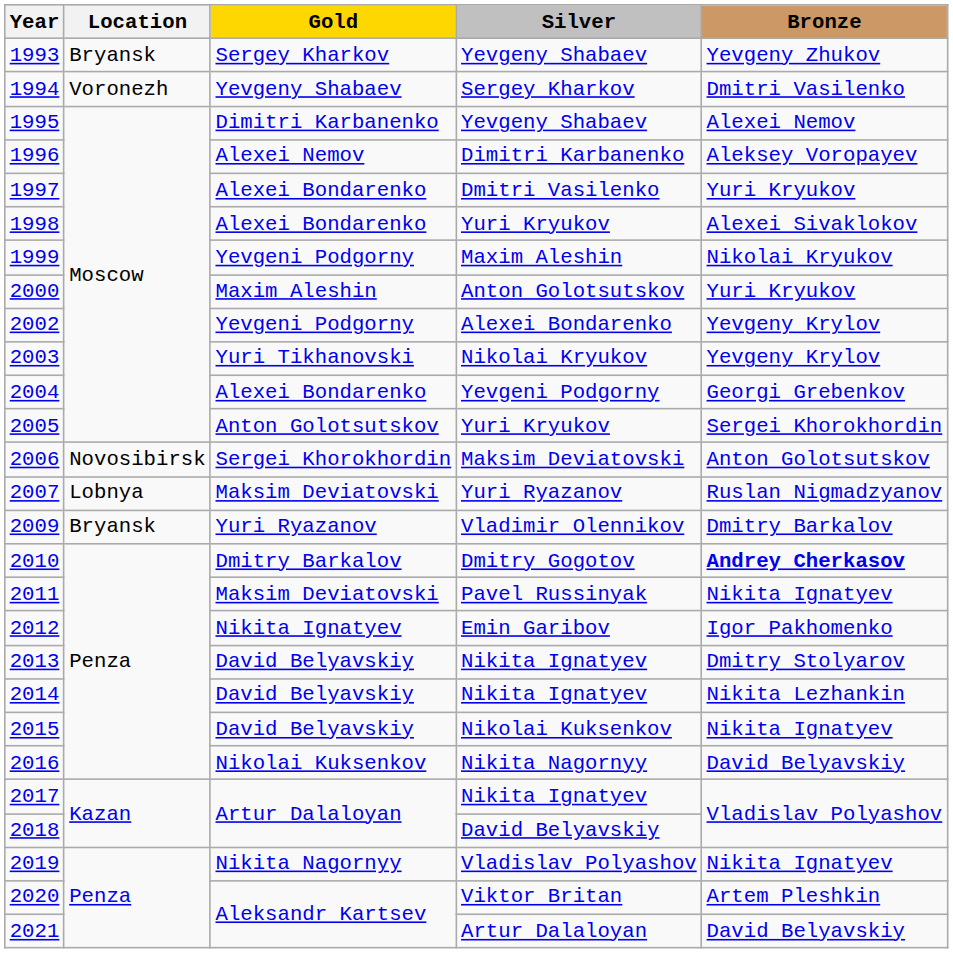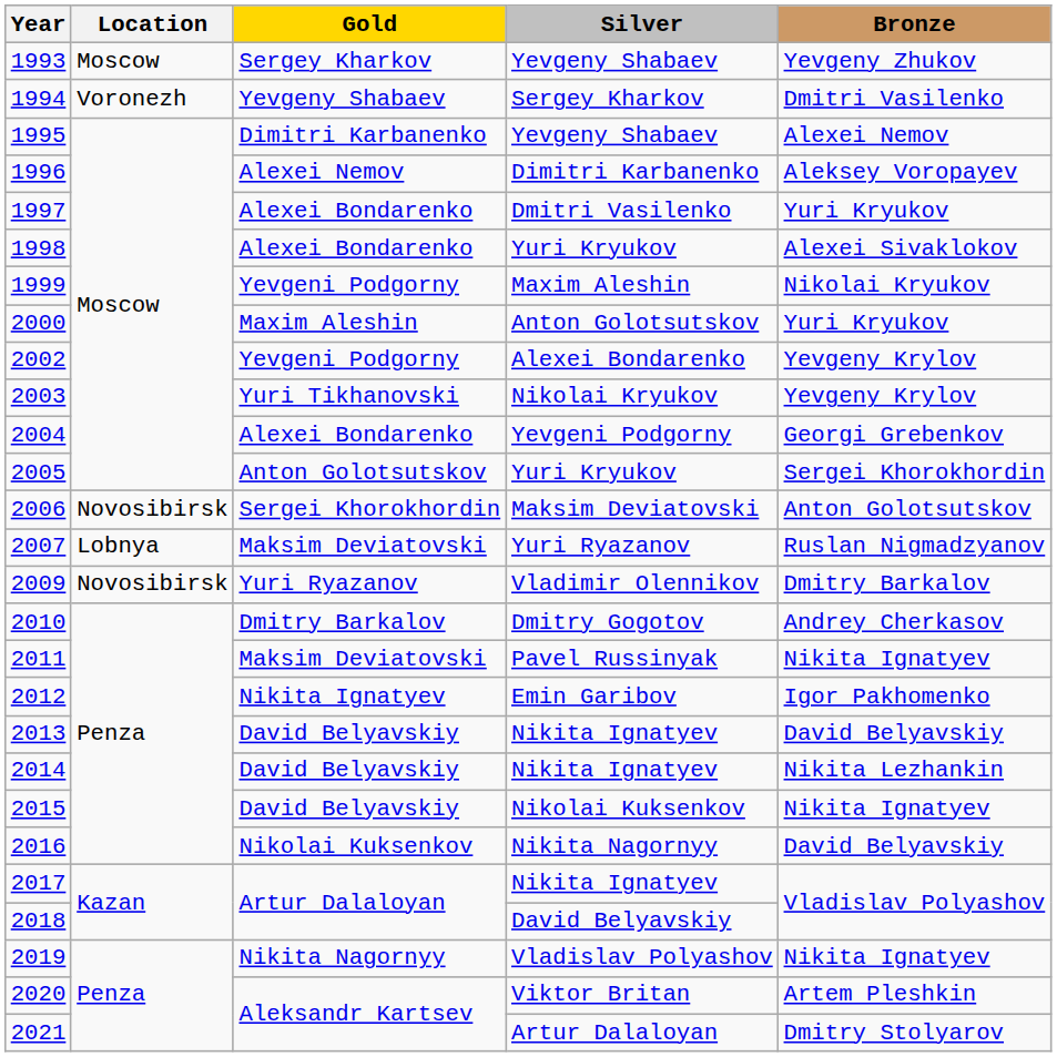1993 | Location: Bryansk -> Moscow
2009 | Location: Bryansk -> Novosibirsk
2010 | Bronze: bold -> normal
2013 | Bronze: Dmitry Stolyarov -> David Belyavskiy
2021 | Bronze: David Belyavskiy -> Dmitry Stolyarov
